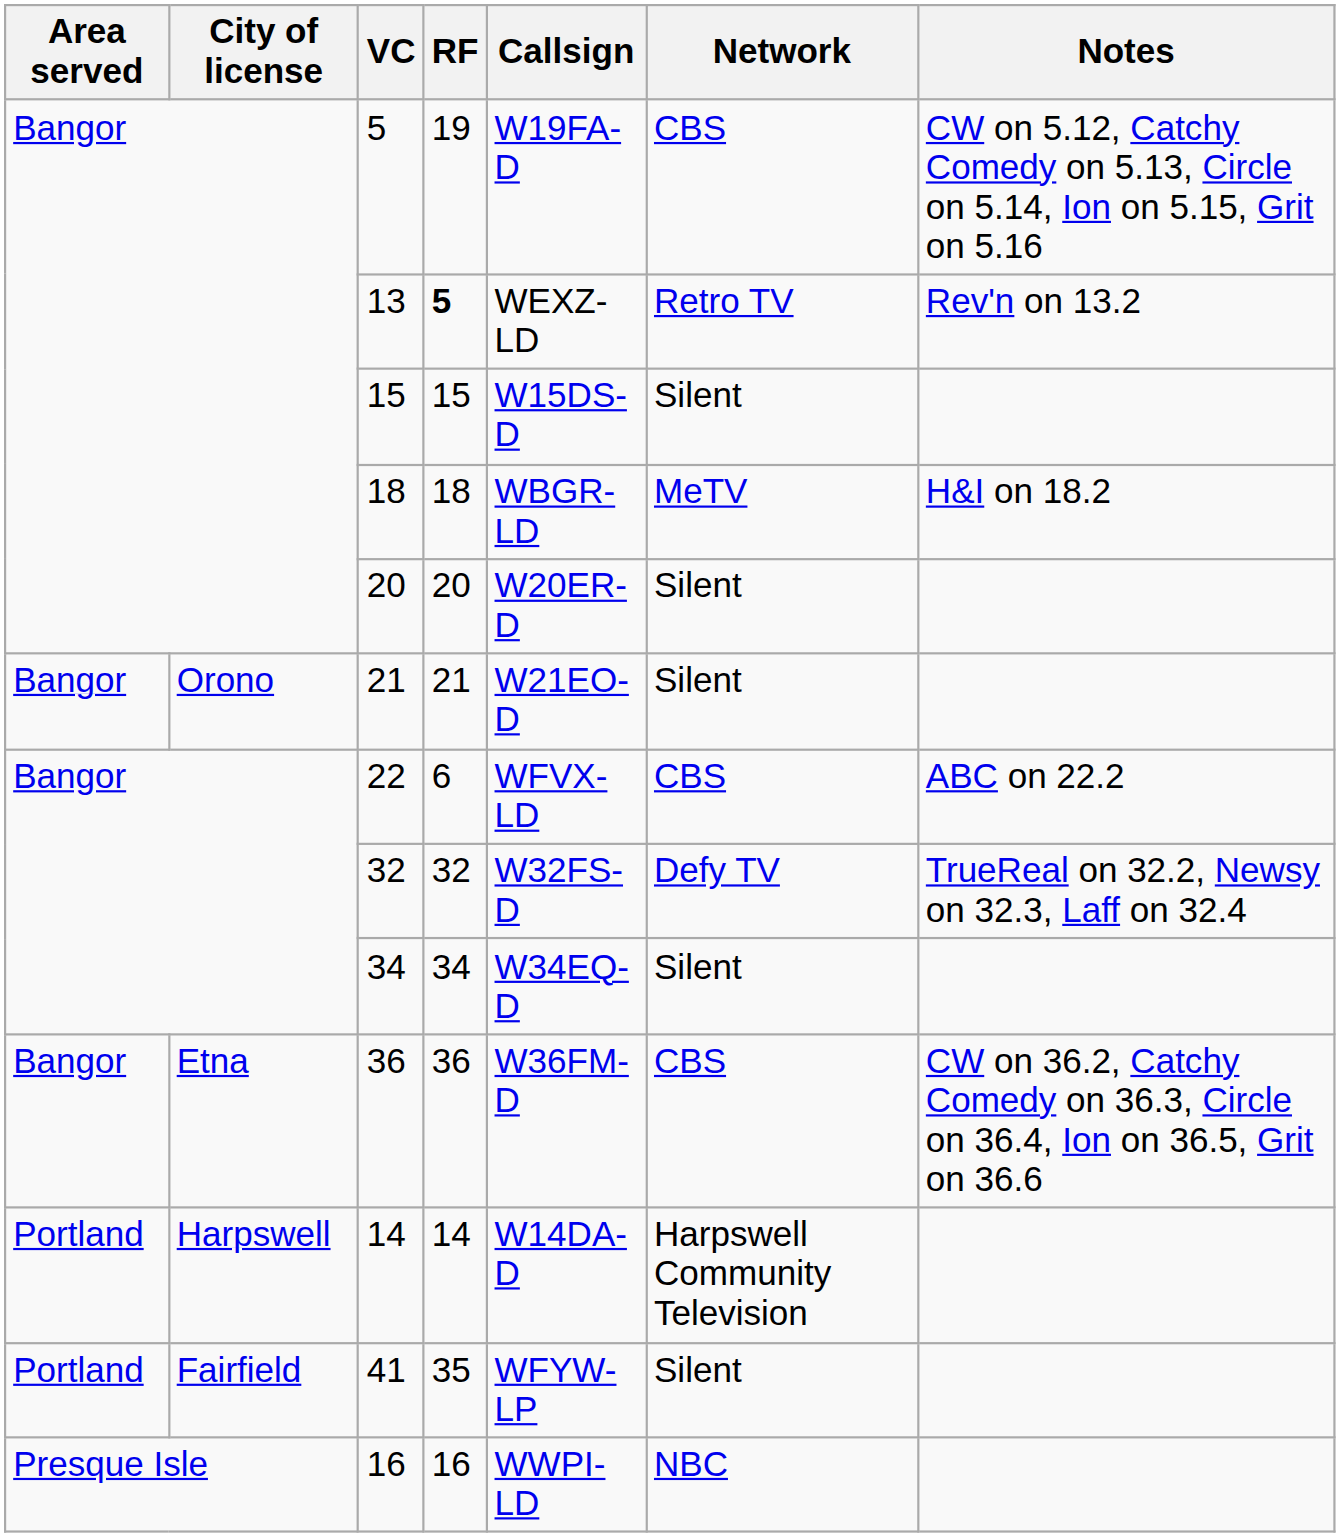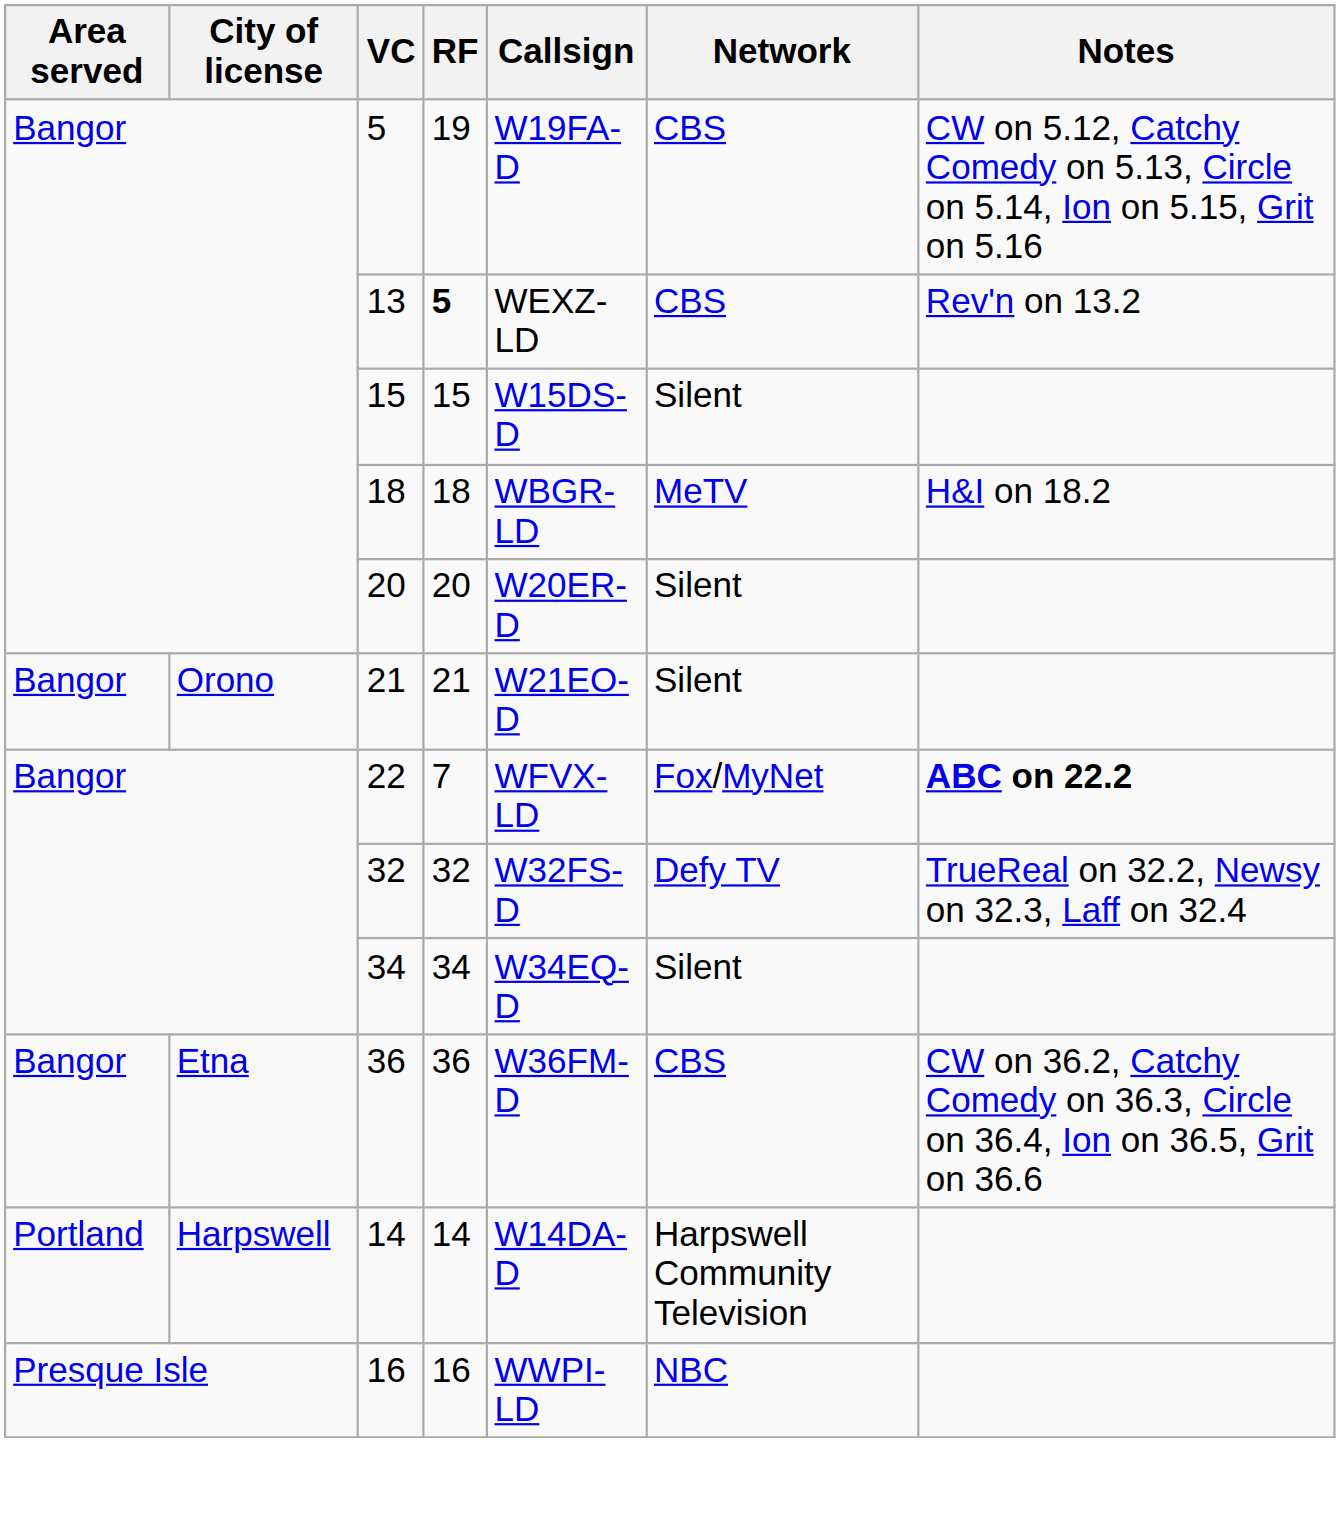13 | Network: Retro TV -> CBS
22 | RF: 6 -> 7
22 | Network: CBS -> Fox/MyNet
22 | Notes: normal -> bold
- row: Portland | Fairfield | 41 | 35 | WFYW-LP | Silent
